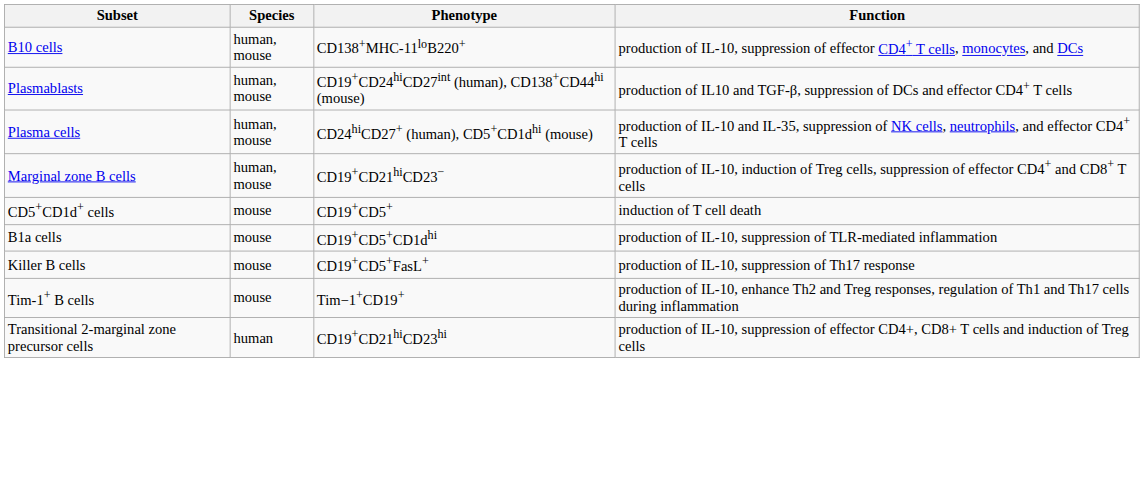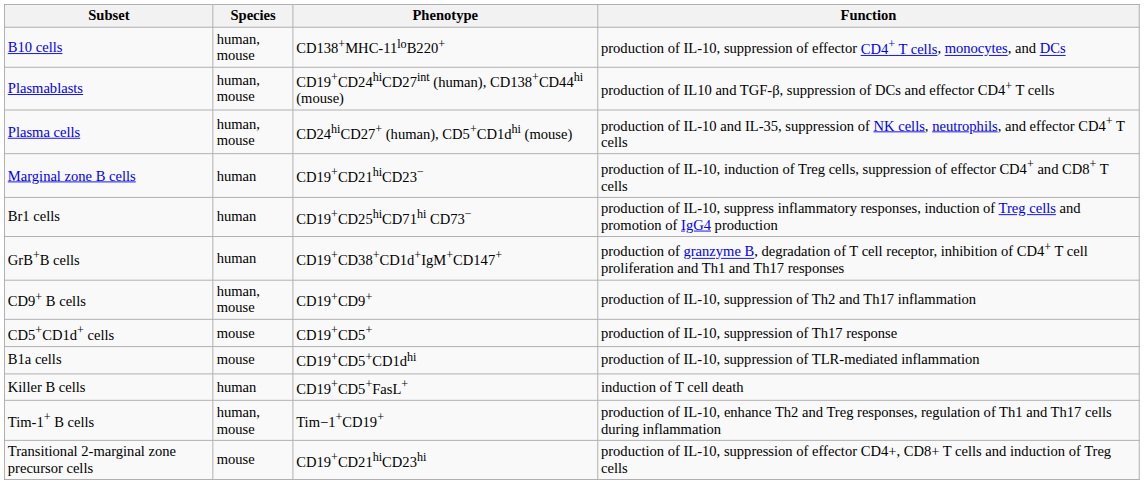Marginal zone B cells | Species: human, mouse -> human
+ row: Br1 cells | human | CD19+CD25hiCD71hi CD73− | production of IL-10, suppress inflammatory responses, induction of Treg cells and promotion of IgG4 production
+ row: GrB+B cells | human | CD19+CD38+CD1d+IgM+CD147+ | production of granzyme B, degradation of T cell receptor, inhibition of CD4+ T cell proliferation and Th1 and Th17 responses
+ row: CD9+ B cells | human, mouse | CD19+CD9+ | production of IL-10, suppression of Th2 and Th17 inflammation
CD5+CD1d+ cells | Function: induction of T cell death -> production of IL-10, suppression of Th17 response
Killer B cells | Species: mouse -> human
Killer B cells | Function: production of IL-10, suppression of Th17 response -> induction of T cell death
Tim-1+ B cells | Species: mouse -> human, mouse
Transitional 2-marginal zone precursor cells | Species: human -> mouse
